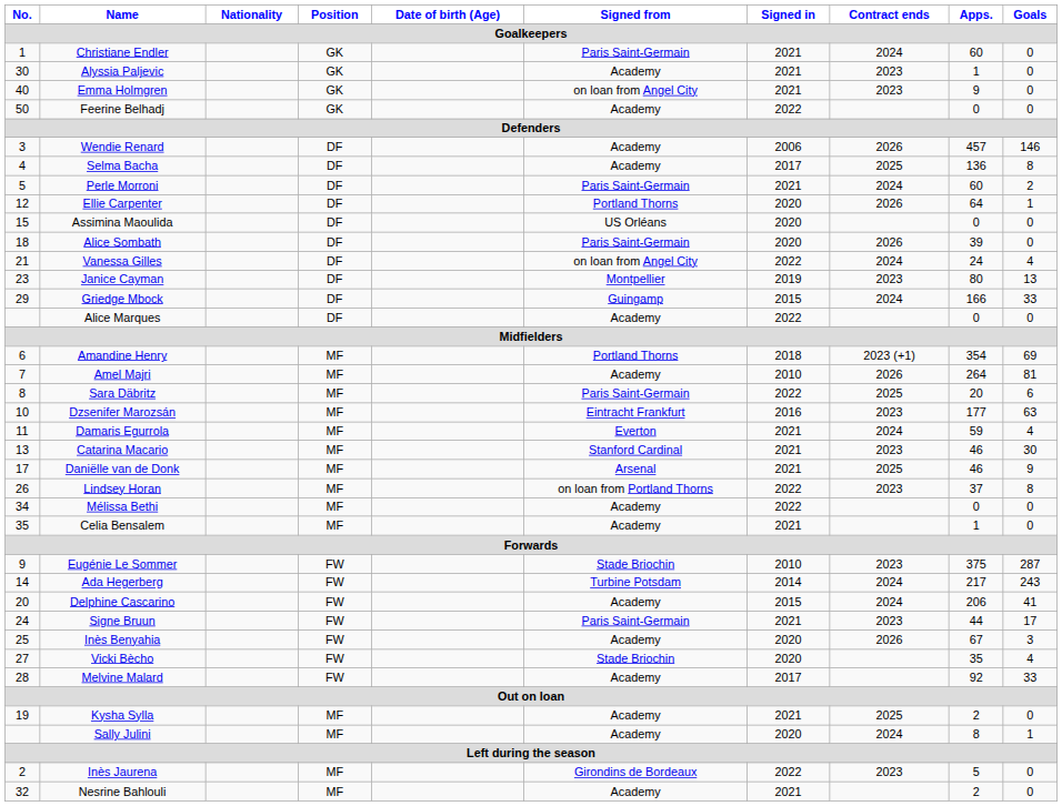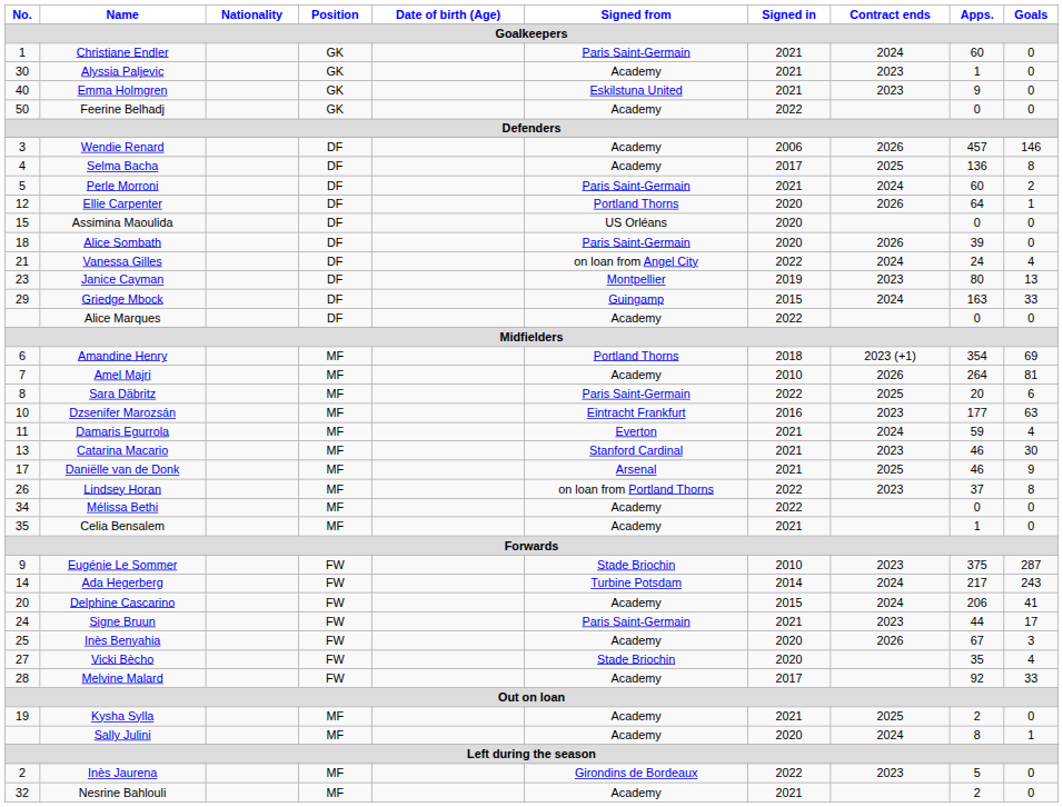Emma Holmgren | Signed from: on loan from Angel City -> Eskilstuna United
Griedge Mbock | Apps.: 166 -> 163
